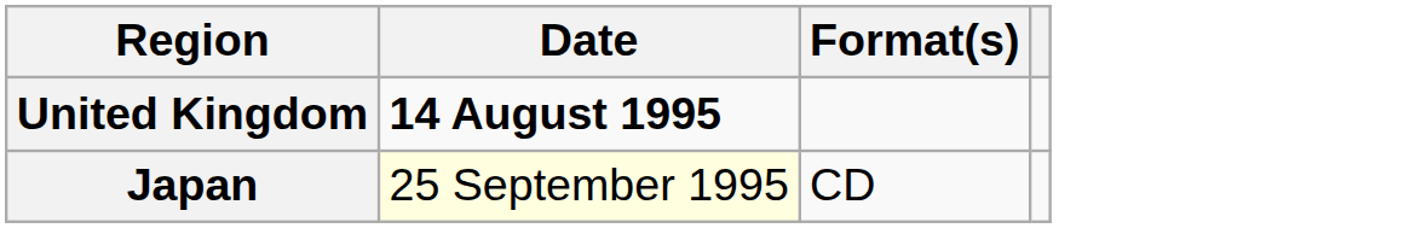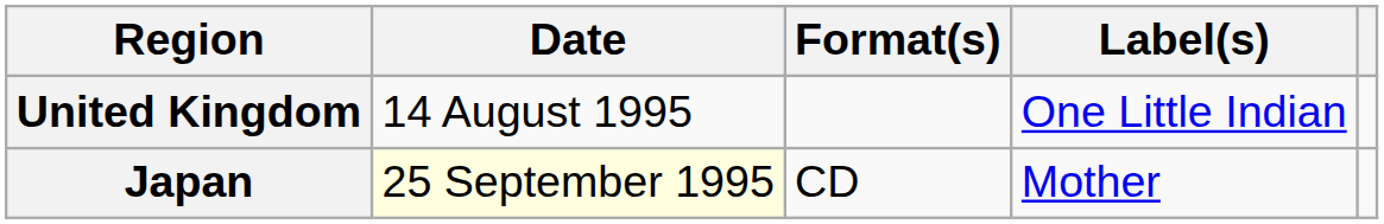+ column: Label(s) | One Little Indian | Mother
United Kingdom | Date: bold -> normal
